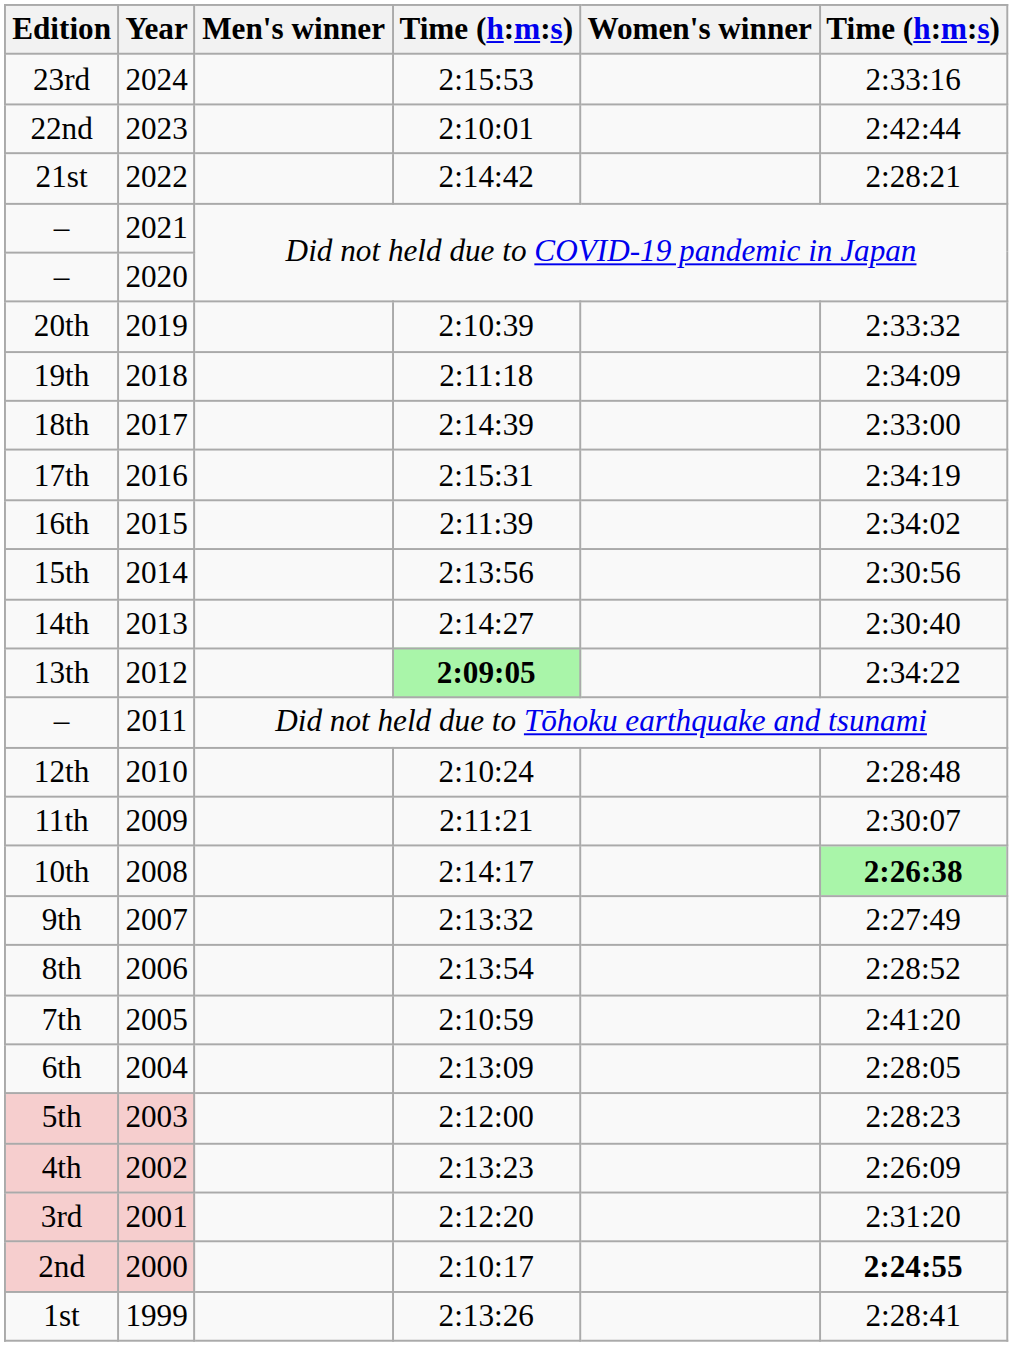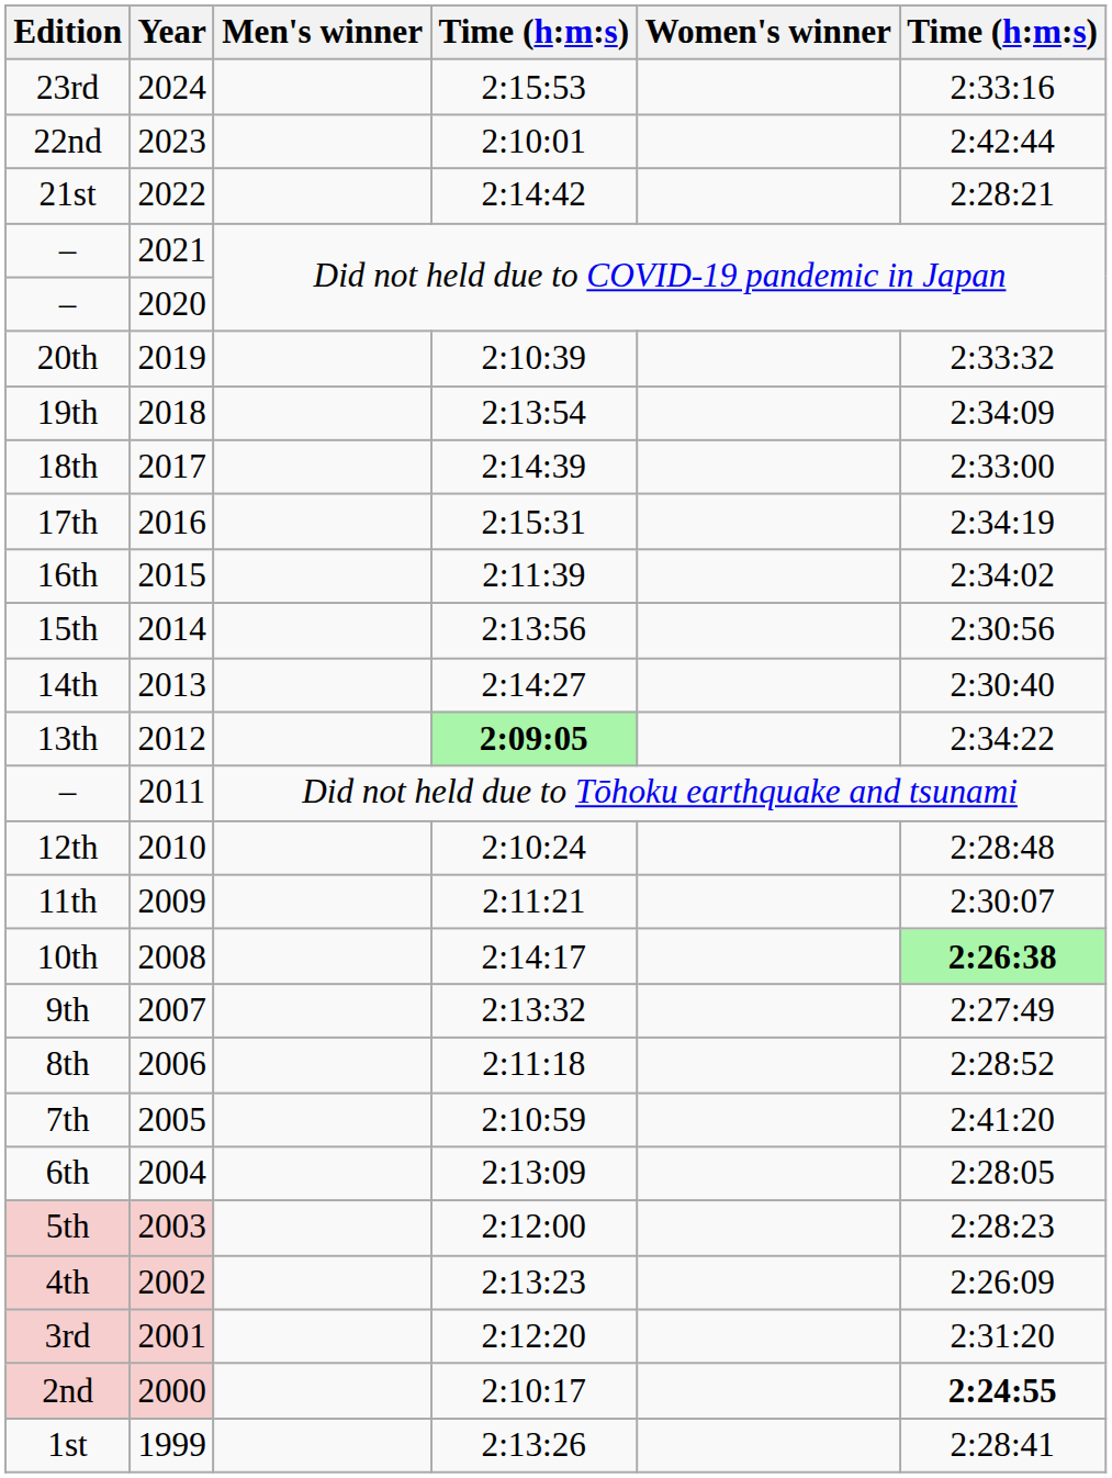19th | column 4: 2:11:18 -> 2:13:54
8th | column 4: 2:13:54 -> 2:11:18
